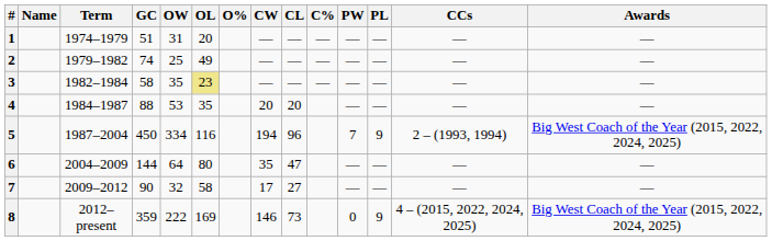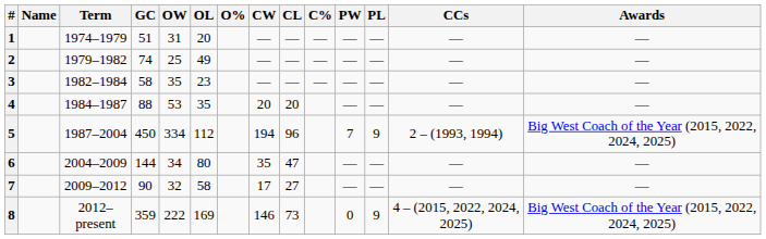3 | OL: khaki background -> no background
5 | OL: 116 -> 112
6 | OW: 64 -> 34
